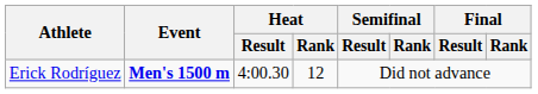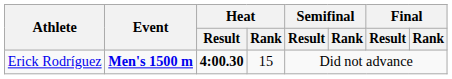Erick Rodríguez | Heat / Result: normal -> bold
Erick Rodríguez | Heat / Rank: 12 -> 15
